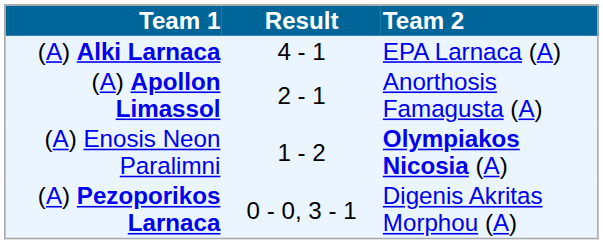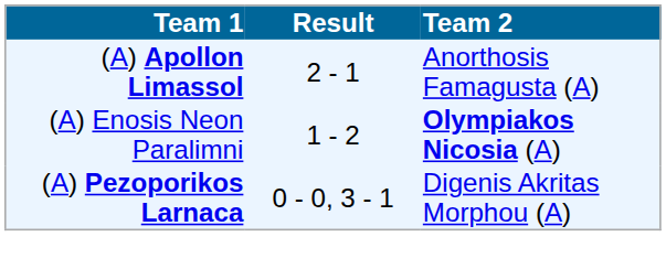- row: (A) Alki Larnaca | 4 - 1 | EPA Larnaca (A)
